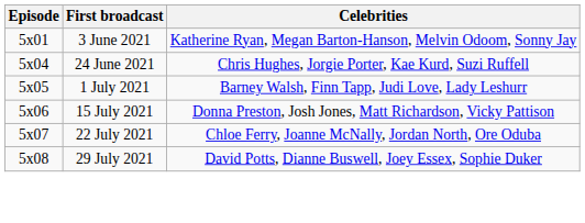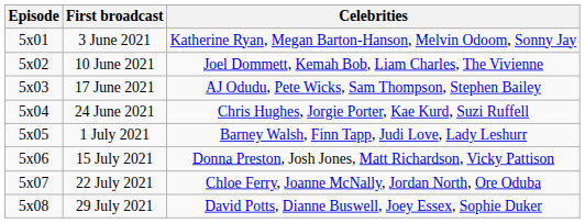+ row: 5x02 | 10 June 2021 | Joel Dommett, Kemah Bob, Liam Charles, The Vivienne
+ row: 5x03 | 17 June 2021 | AJ Odudu, Pete Wicks, Sam Thompson, Stephen Bailey
